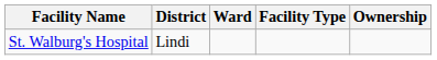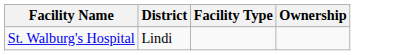- column: Ward
